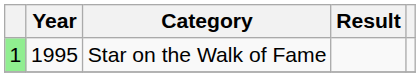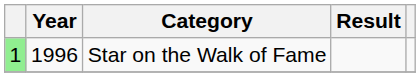Star on the Walk of Fame | Year: 1995 -> 1996
